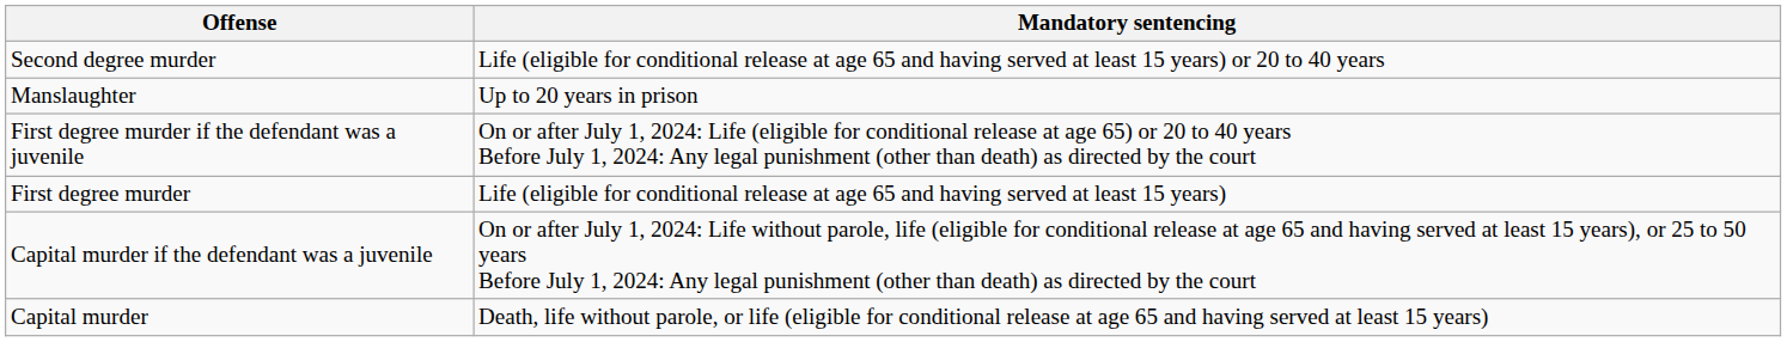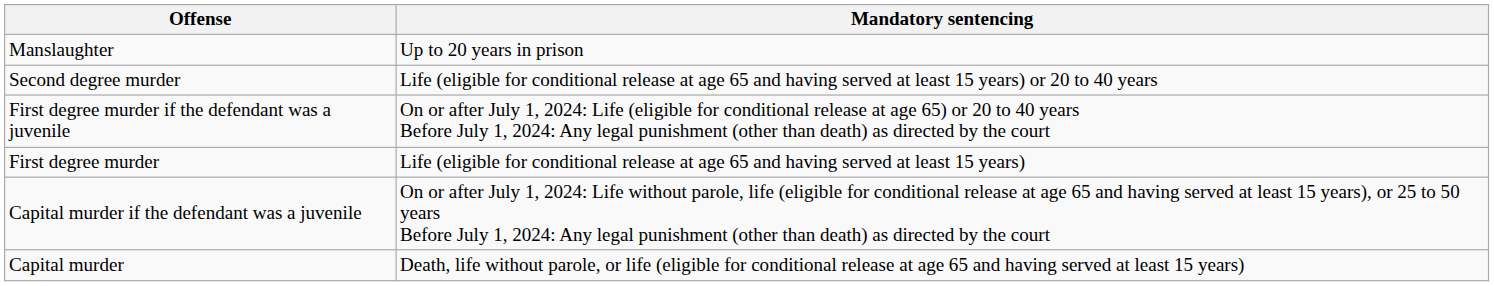rows swapped: Manslaughter <-> Second degree murder
